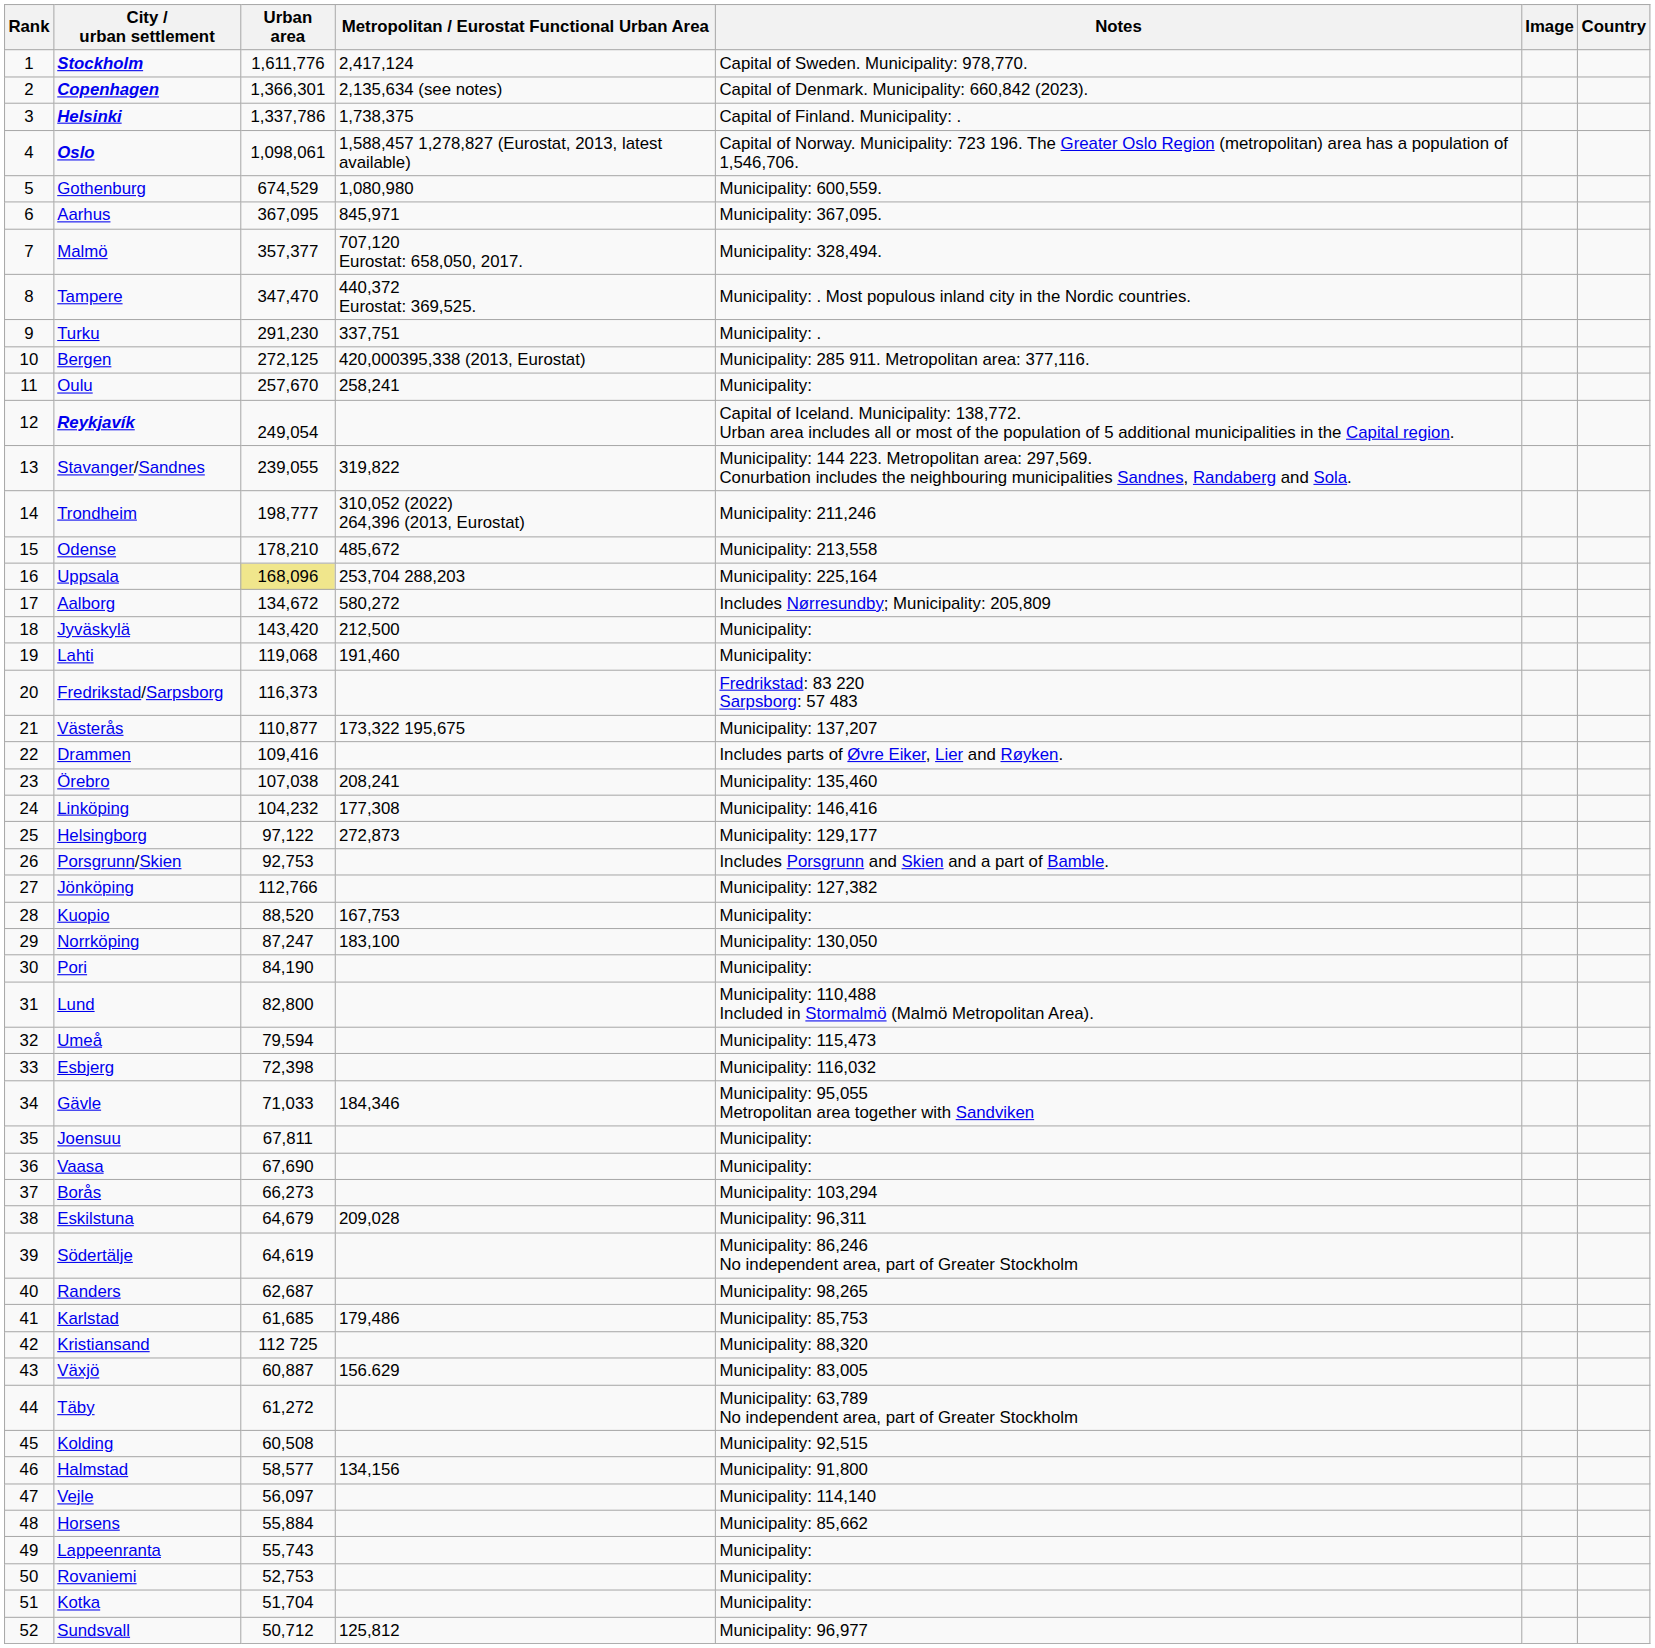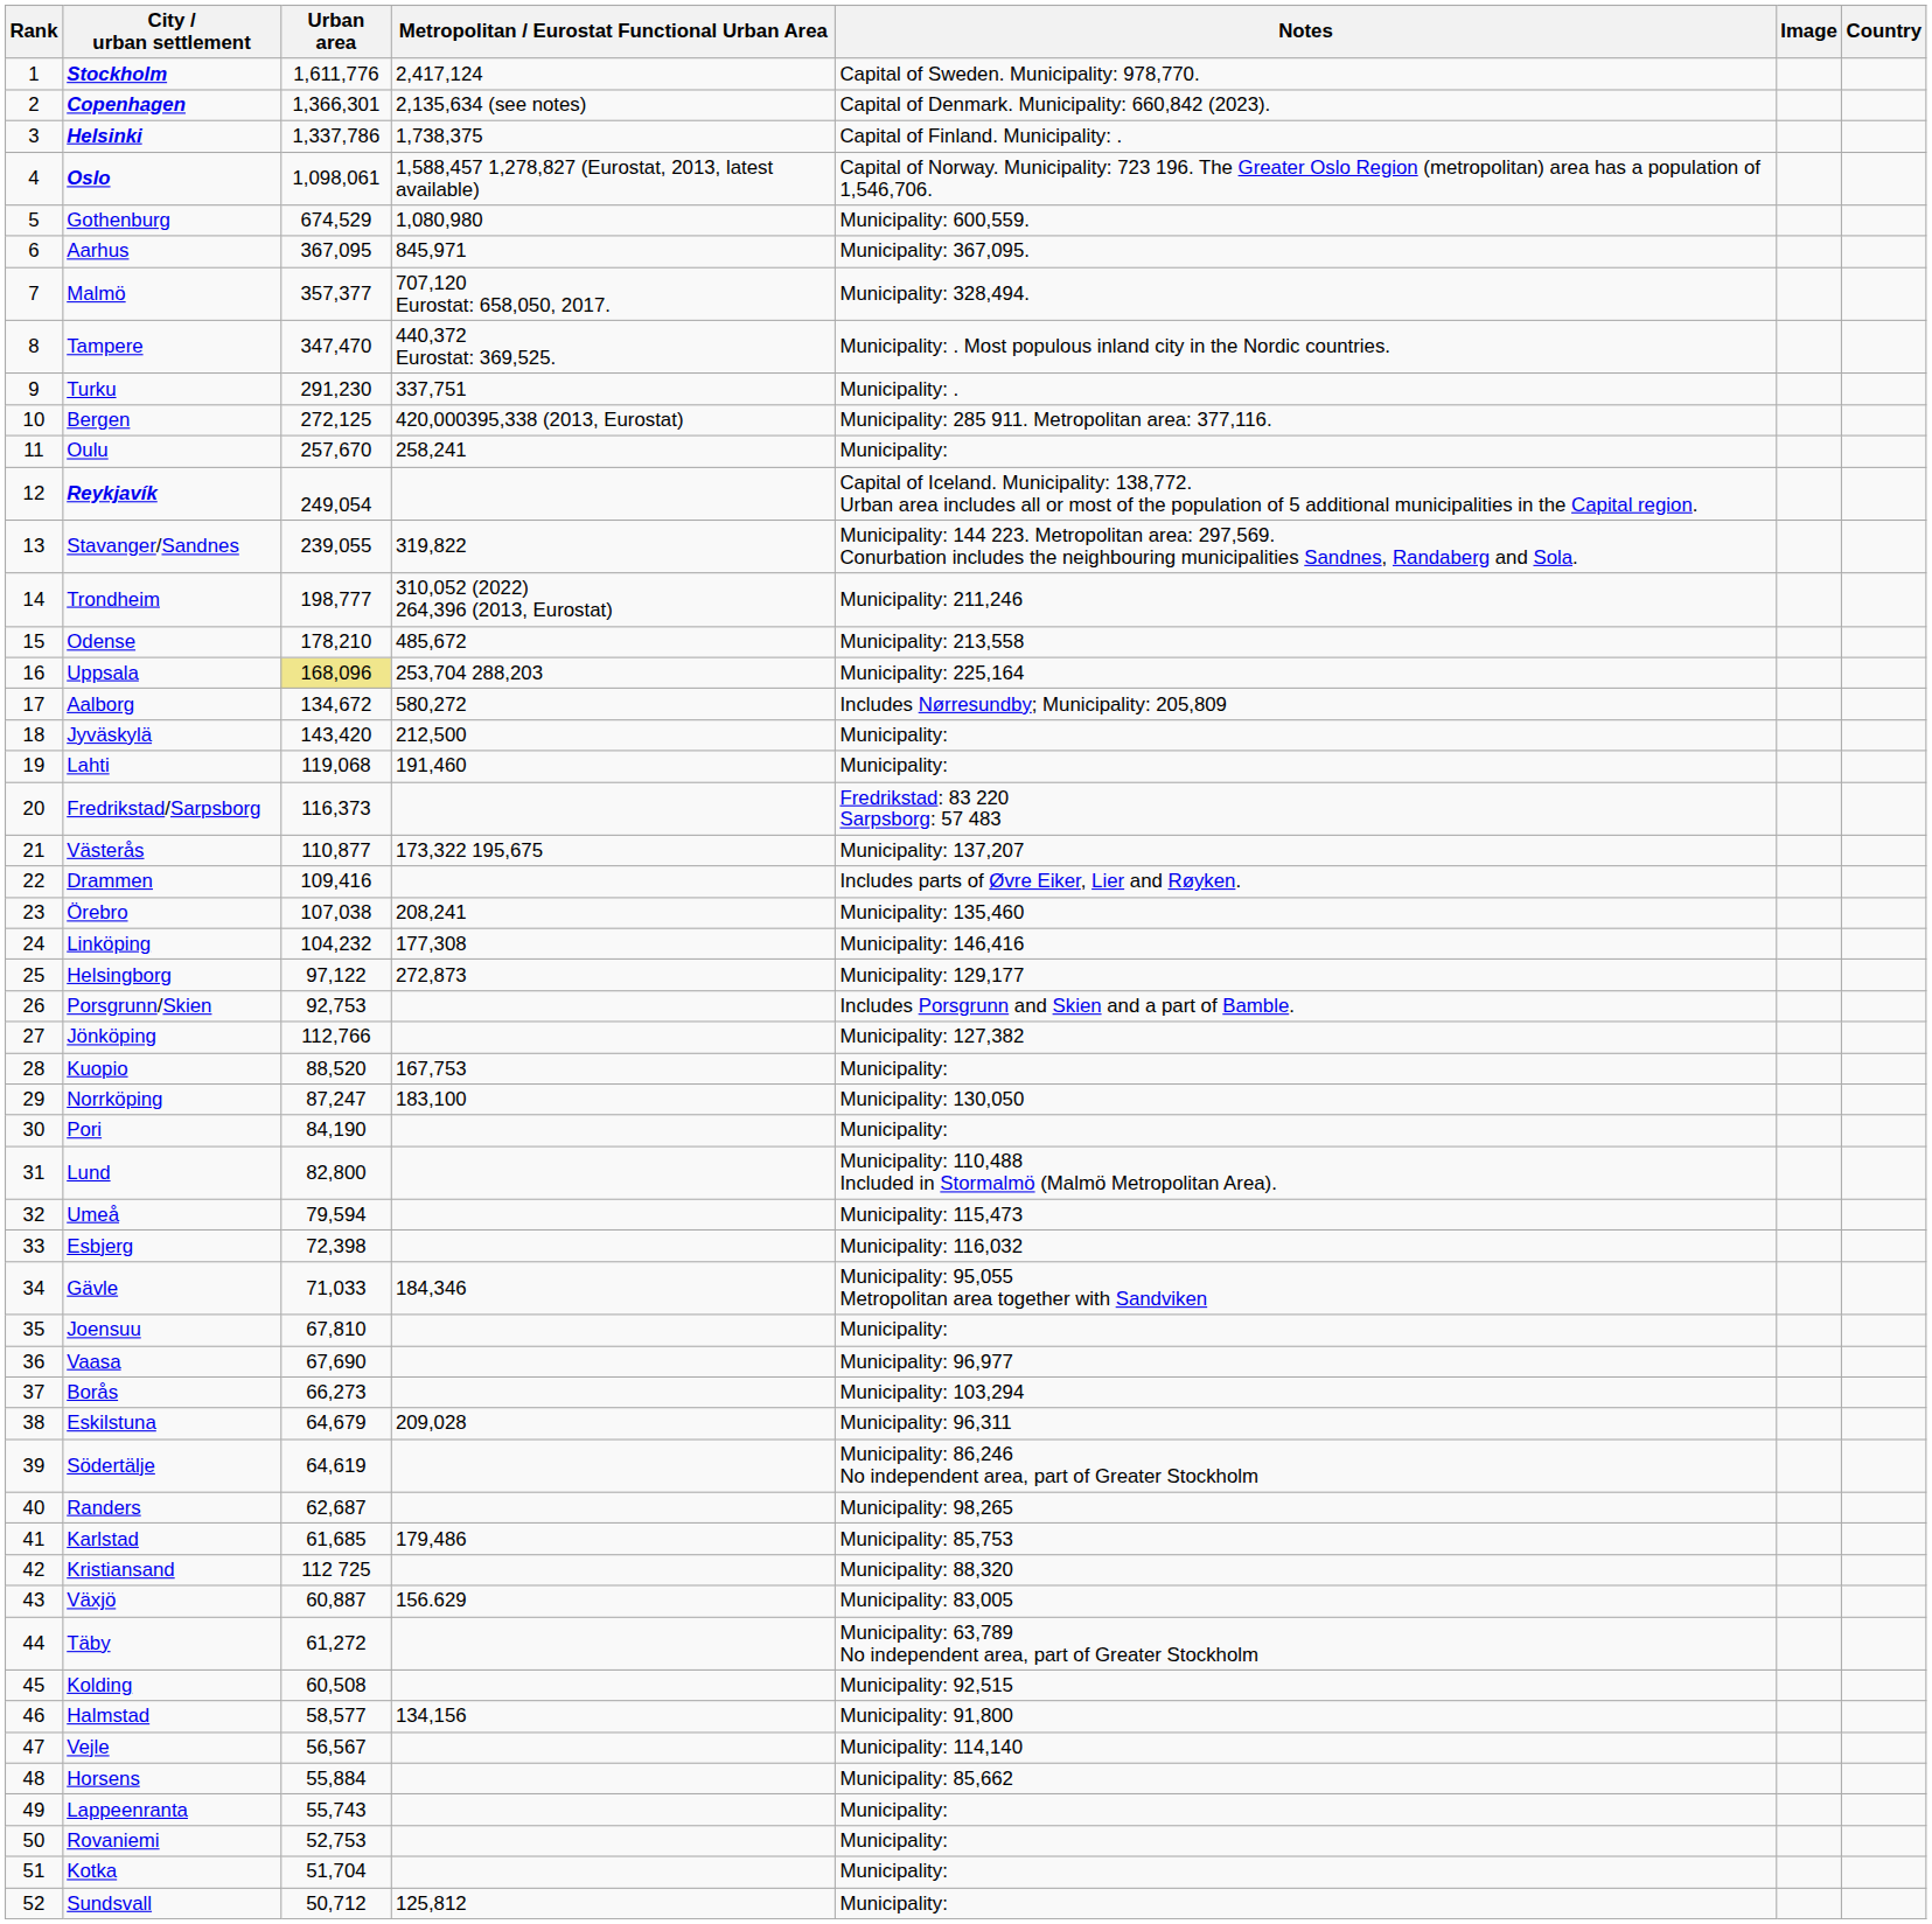Joensuu | Urban area: 67,811 -> 67,810
Vaasa | Notes: Municipality: -> Municipality: 96,977
Vejle | Urban area: 56,097 -> 56,567
Sundsvall | Notes: Municipality: 96,977 -> Municipality:
